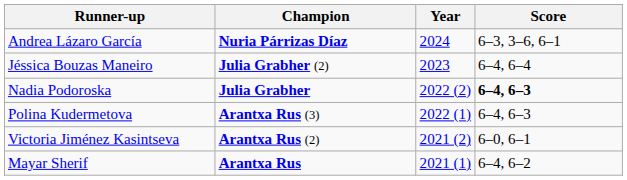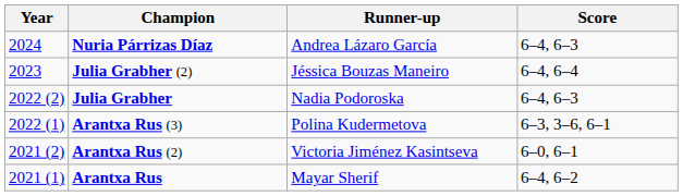columns swapped: Year <-> Runner-up
Nuria Párrizas Díaz | Score: 6–3, 3–6, 6–1 -> 6–4, 6–3
Julia Grabher | Score: bold -> normal
Arantxa Rus (3) | Score: 6–4, 6–3 -> 6–3, 3–6, 6–1
